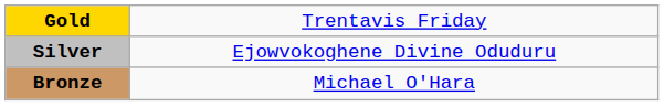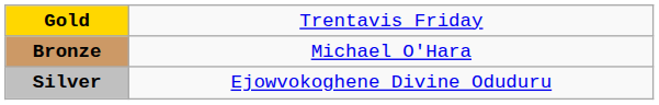rows swapped: Silver <-> Bronze
